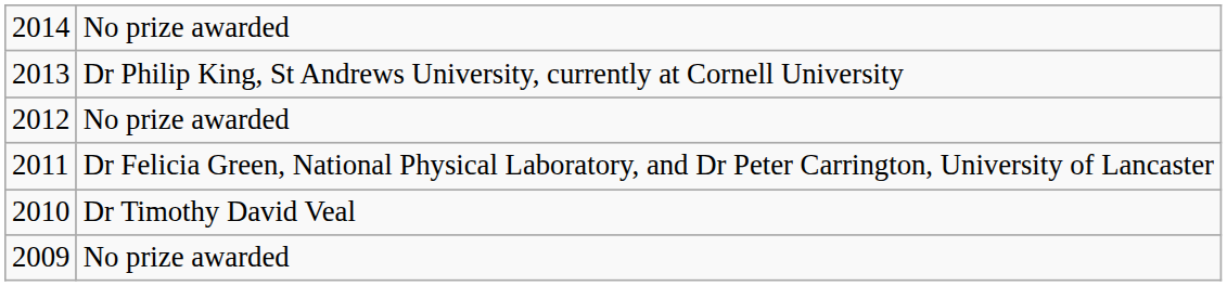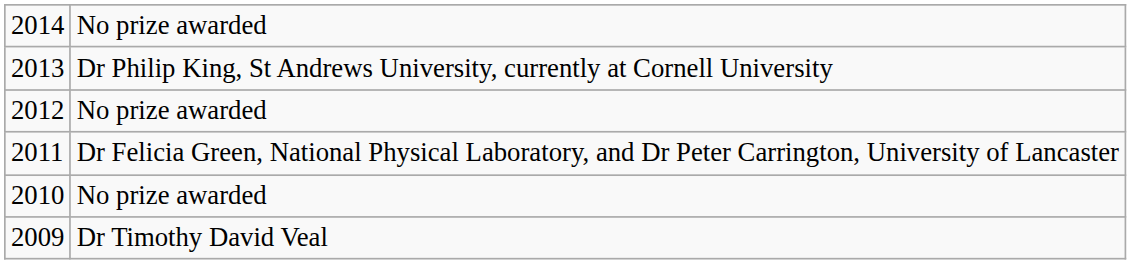2010 | column 2: Dr Timothy David Veal -> No prize awarded
2009 | column 2: No prize awarded -> Dr Timothy David Veal
